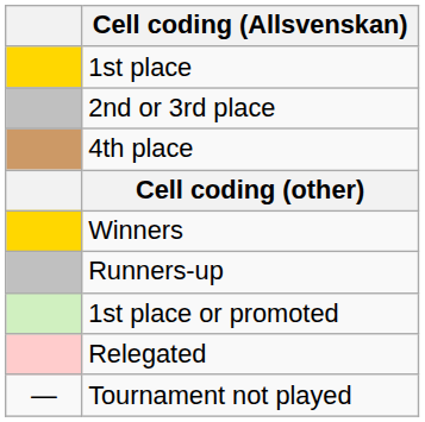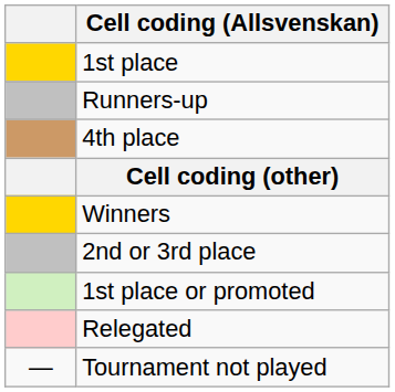rows swapped: 2nd or 3rd place <-> Runners-up
